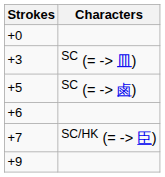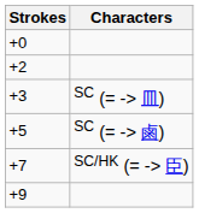+ row: +2
- row: +6
